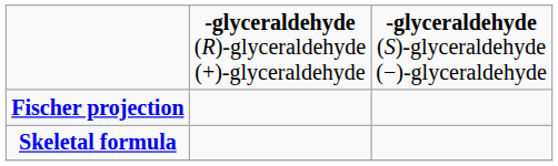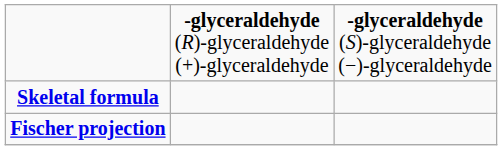rows swapped: Fischer projection <-> Skeletal formula
